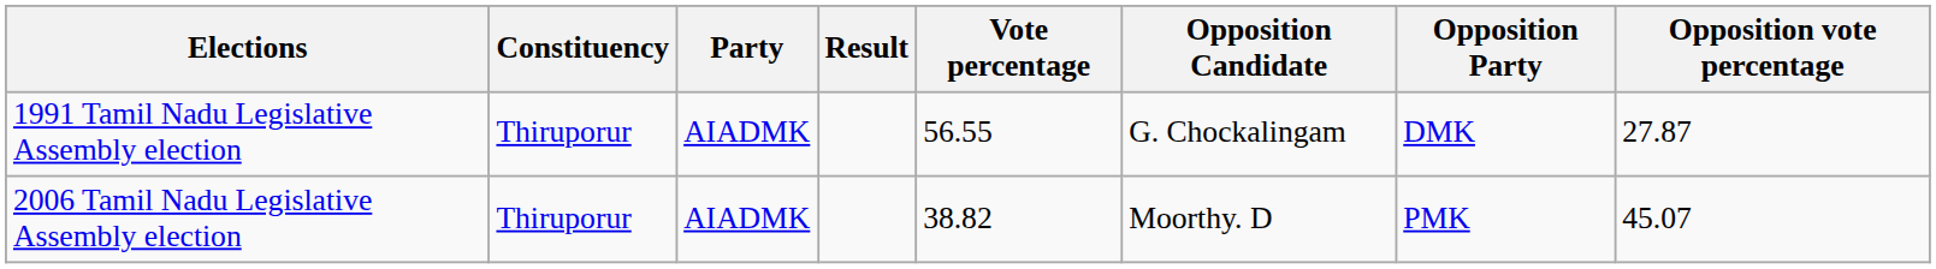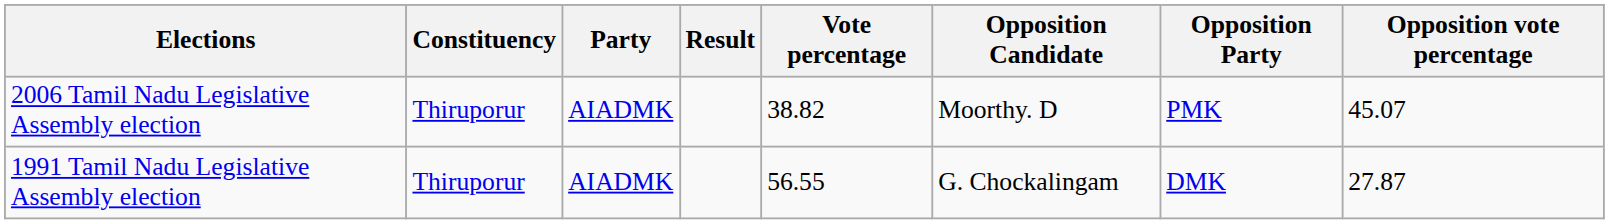rows swapped: 1991 Tamil Nadu Legislative Assembly election <-> 2006 Tamil Nadu Legislative Assembly election
